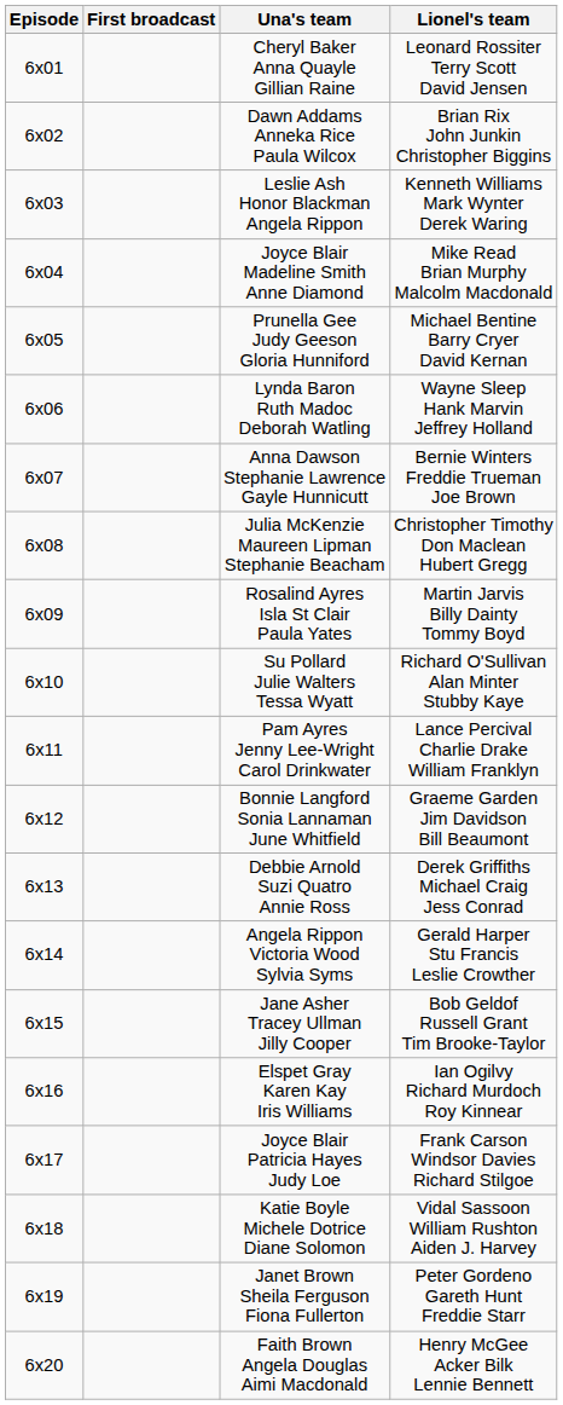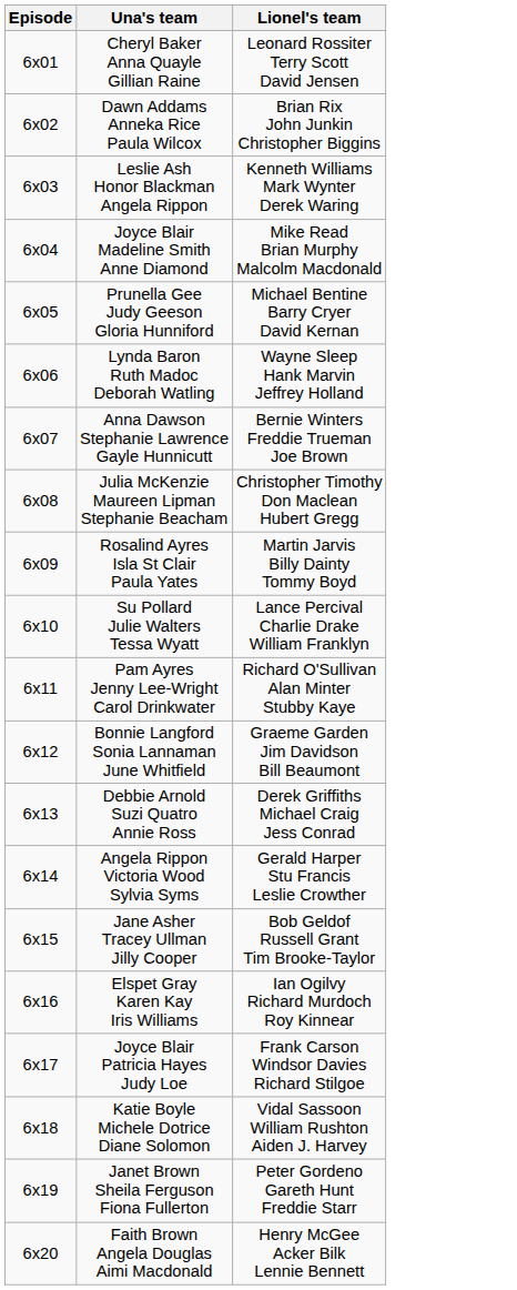- column: First broadcast
Su Pollard Julie Walters Tessa Wyatt | Lionel's team: Richard O'Sullivan Alan Minter Stubby Kaye -> Lance Percival Charlie Drake William Franklyn
Pam Ayres Jenny Lee-Wright Carol Drinkwater | Lionel's team: Lance Percival Charlie Drake William Franklyn -> Richard O'Sullivan Alan Minter Stubby Kaye
